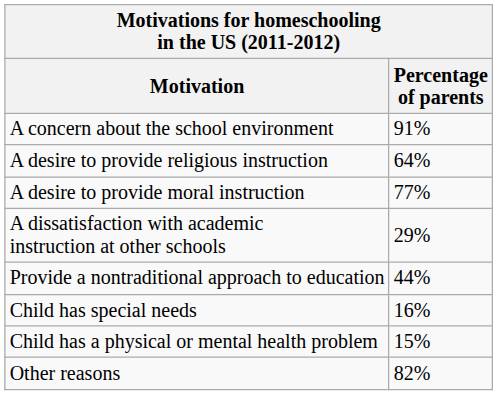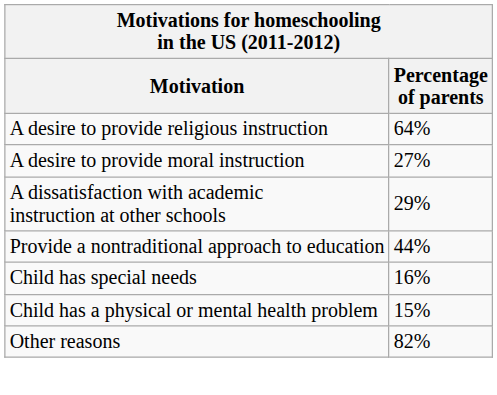- row: A concern about the school environment | 91%
A desire to provide moral instruction | Percentage of parents: 77% -> 27%
